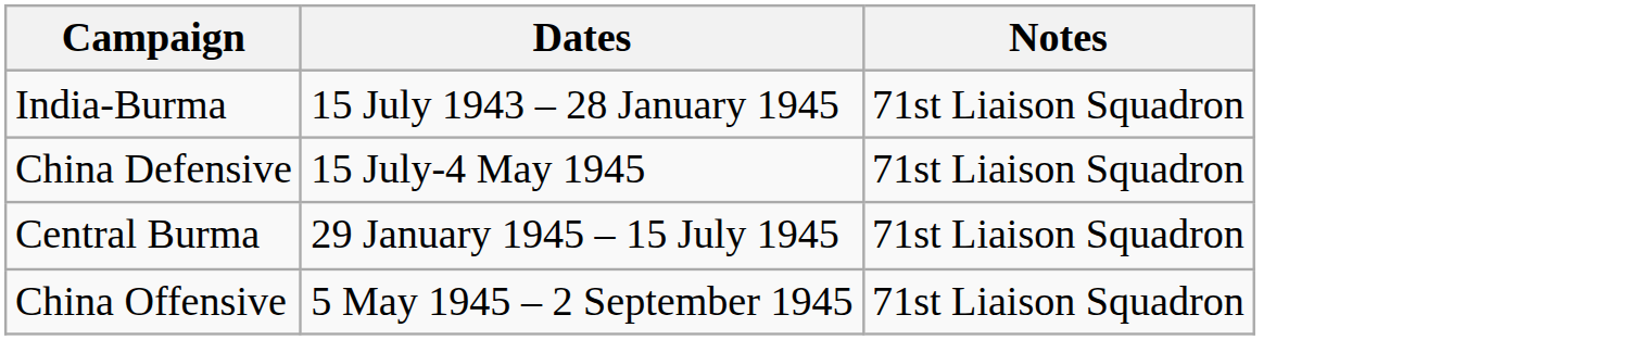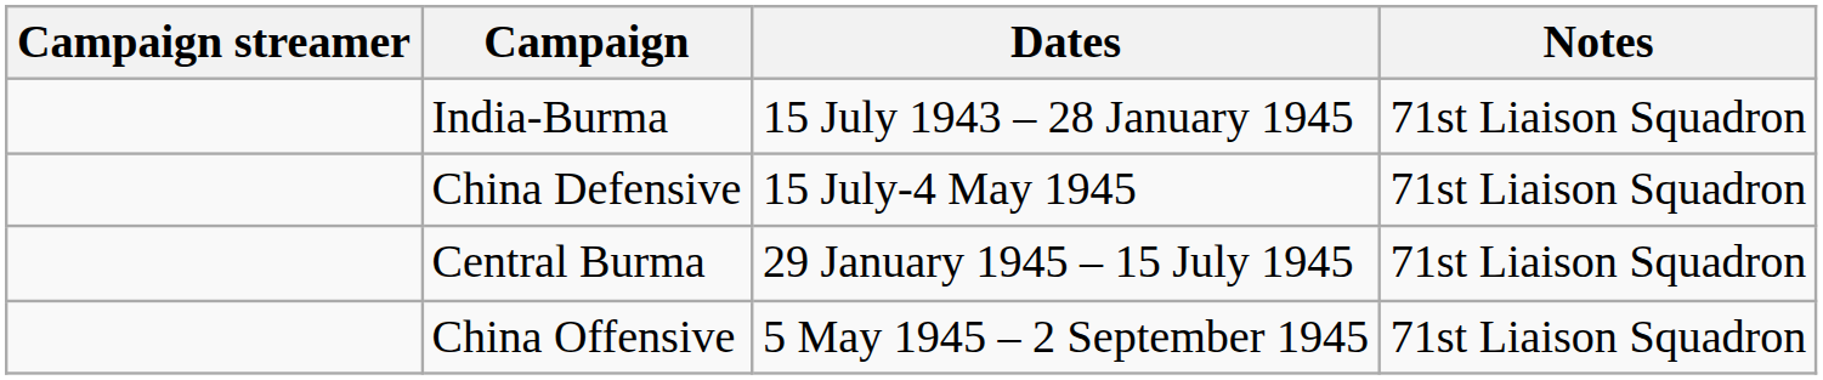+ column: Campaign streamer
